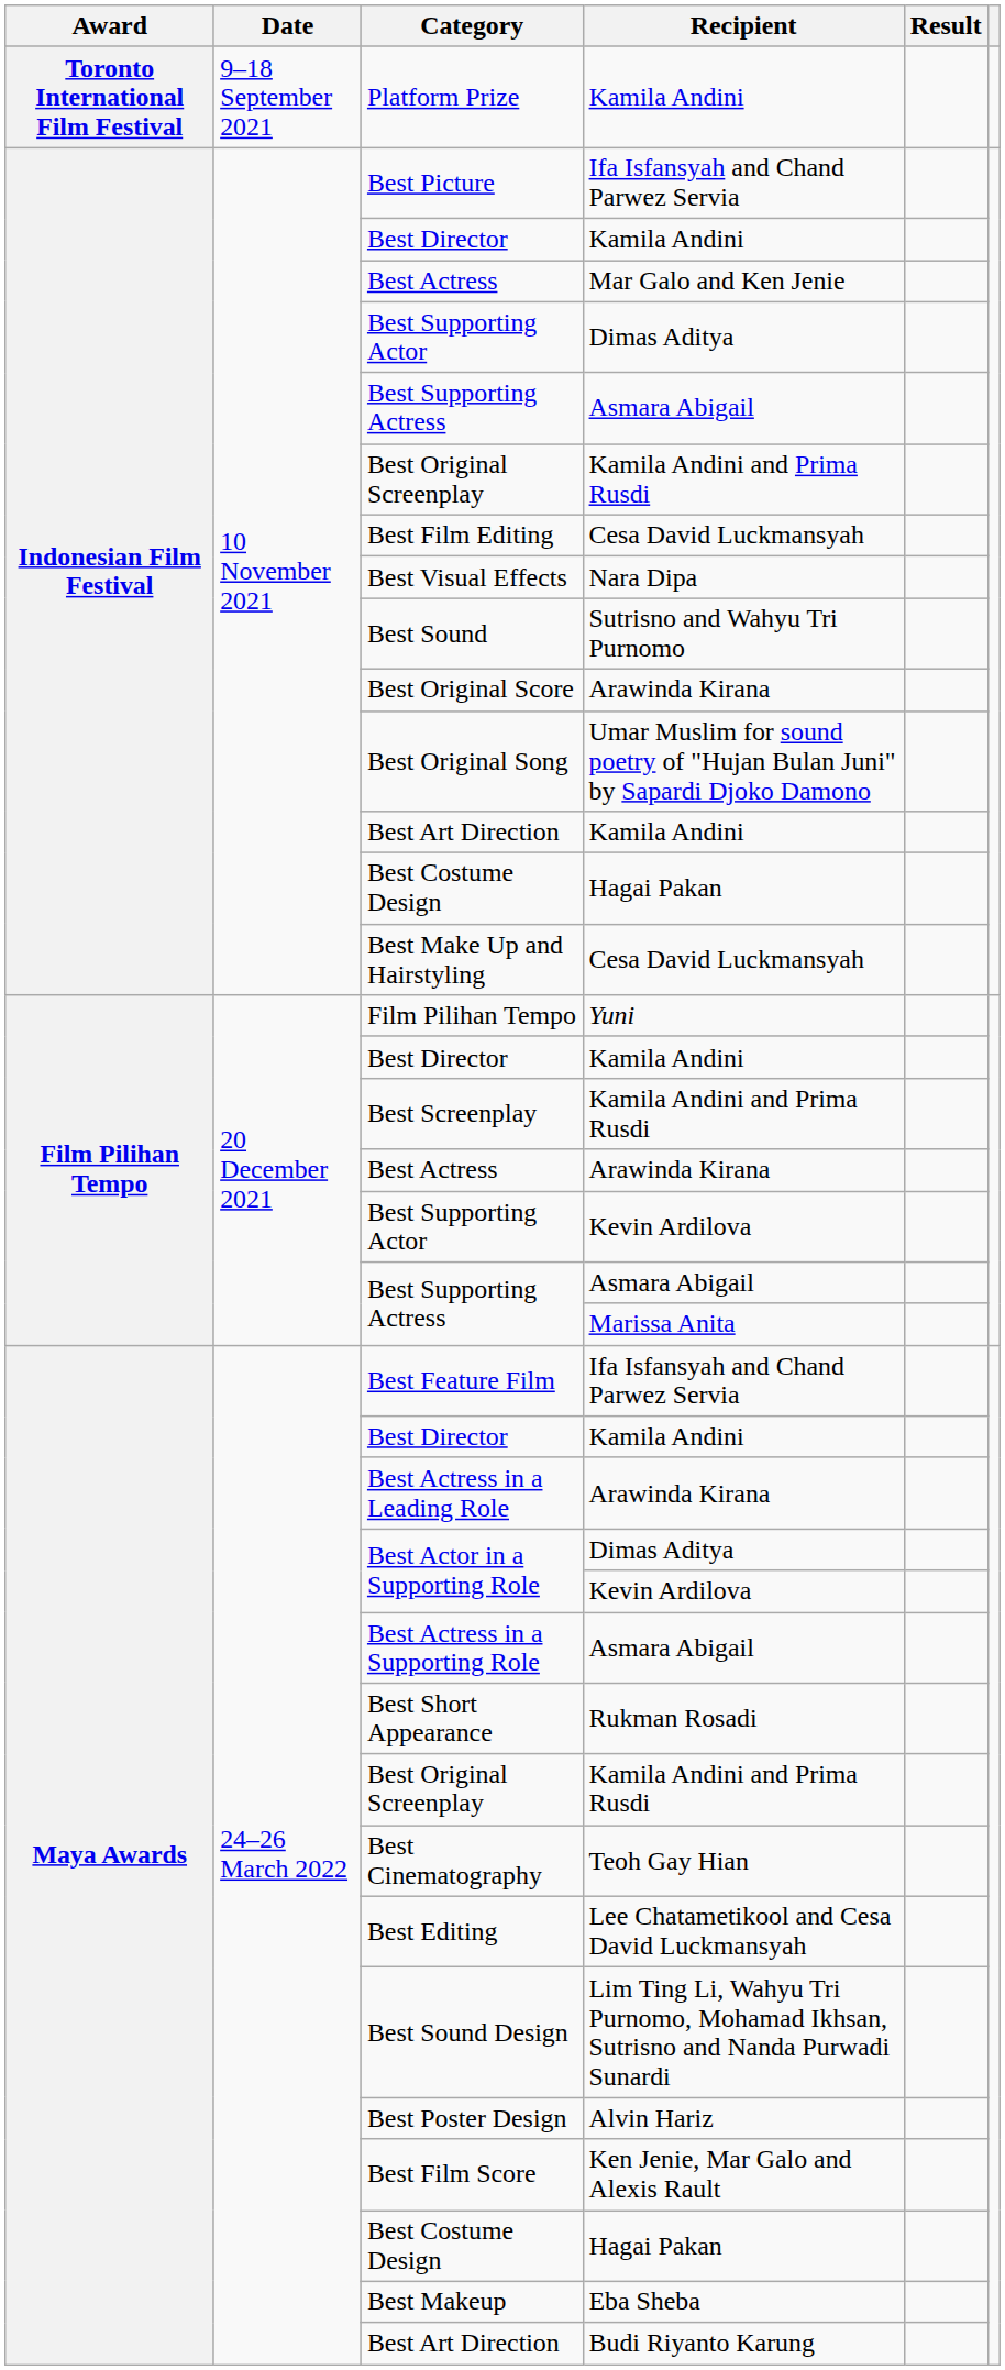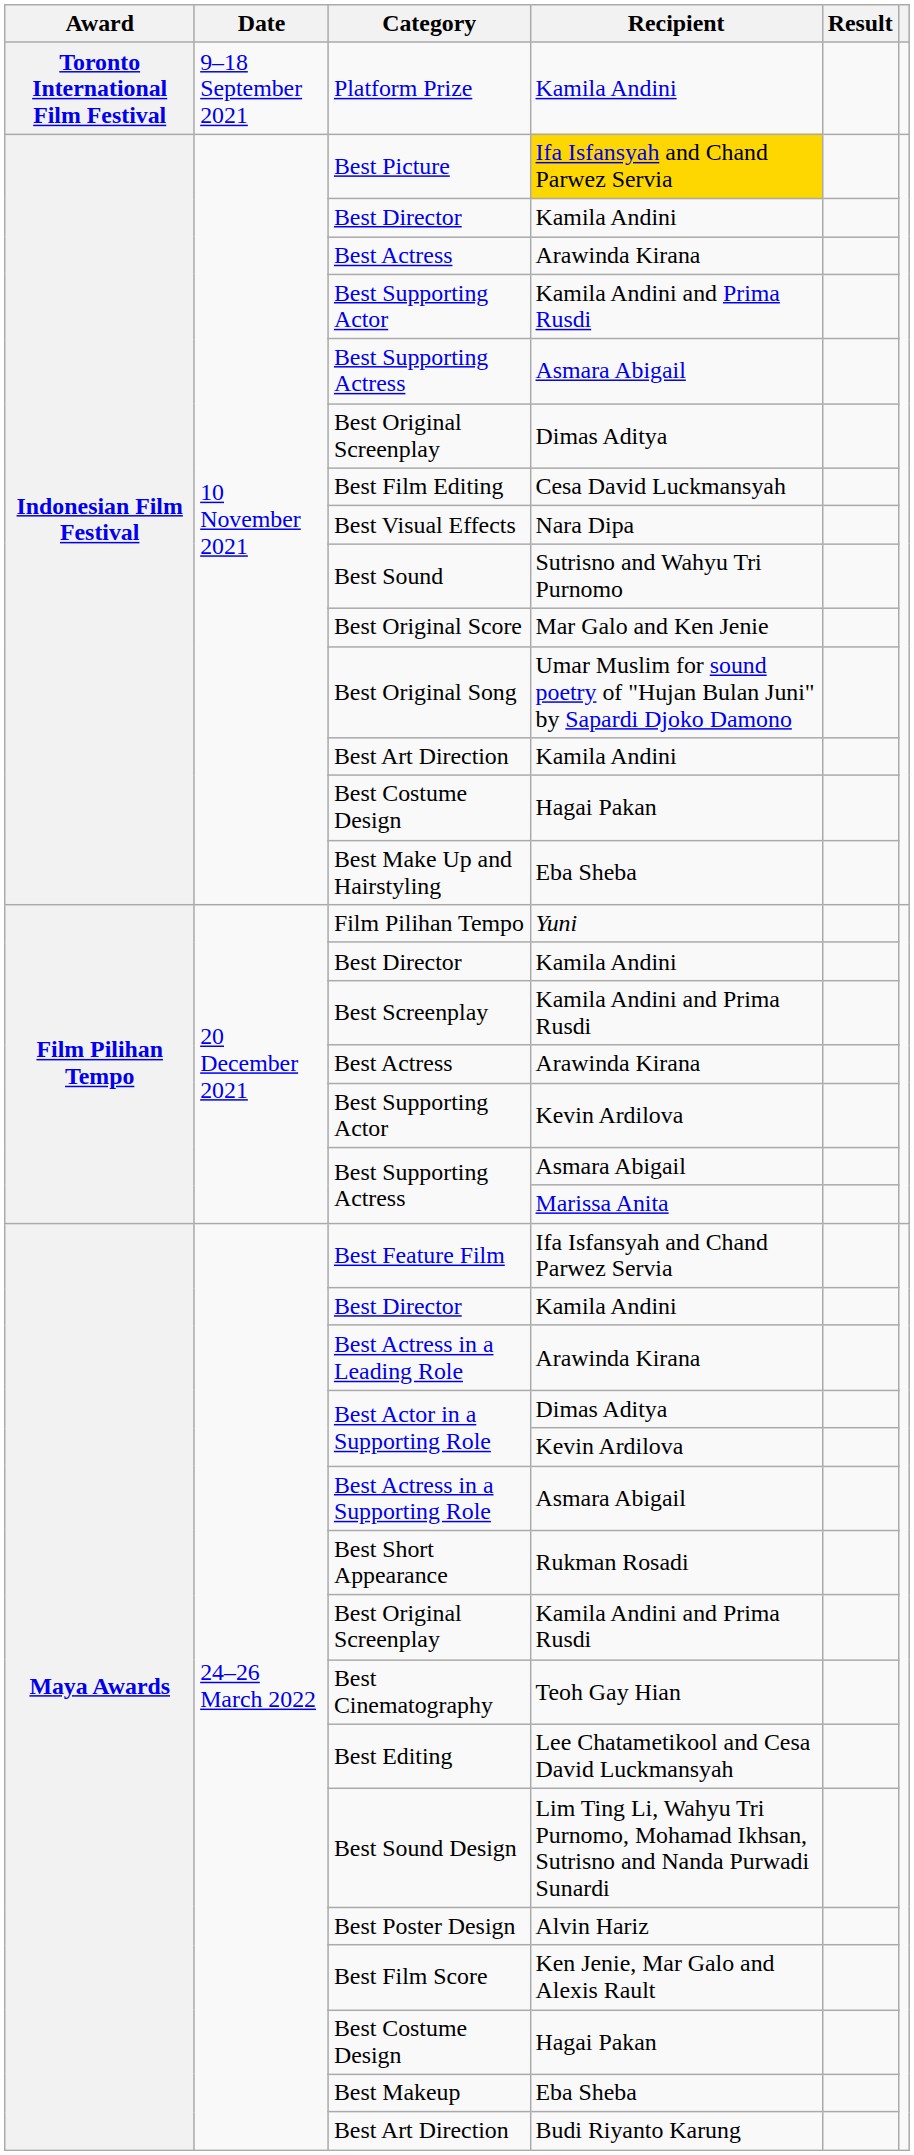Best Picture | Recipient: no background -> gold background
Indonesian Film Festival / Best Actress | Recipient: Mar Galo and Ken Jenie -> Arawinda Kirana
Indonesian Film Festival / Best Supporting Actor | Recipient: Dimas Aditya -> Kamila Andini and Prima Rusdi
Indonesian Film Festival / Best Original Screenplay | Recipient: Kamila Andini and Prima Rusdi -> Dimas Aditya
Best Original Score | Recipient: Arawinda Kirana -> Mar Galo and Ken Jenie
Best Make Up and Hairstyling | Recipient: Cesa David Luckmansyah -> Eba Sheba
